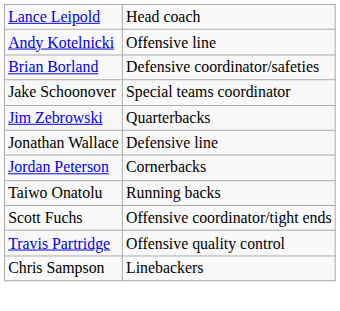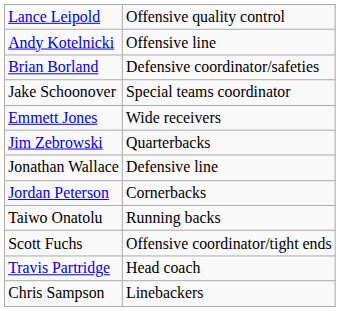Lance Leipold | column 2: Head coach -> Offensive quality control
+ row: Emmett Jones | Wide receivers
Travis Partridge | column 2: Offensive quality control -> Head coach
